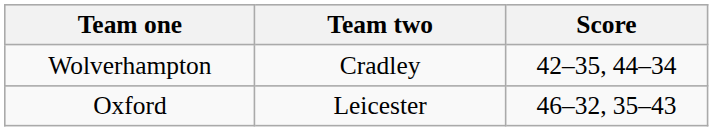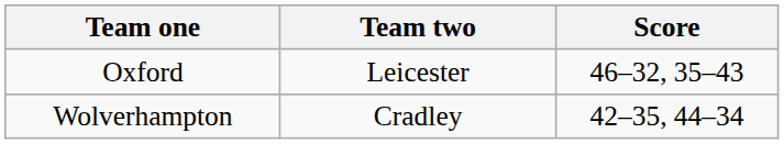rows swapped: Wolverhampton <-> Oxford
